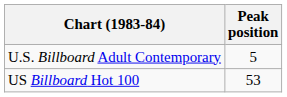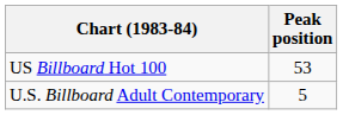rows swapped: U.S. Billboard Adult Contemporary <-> US Billboard Hot 100
